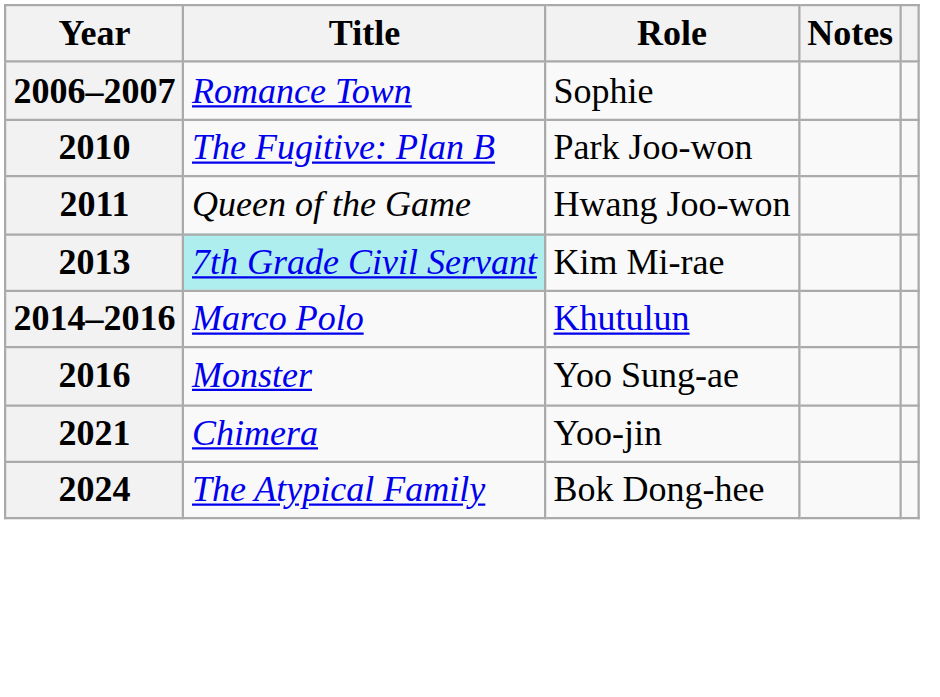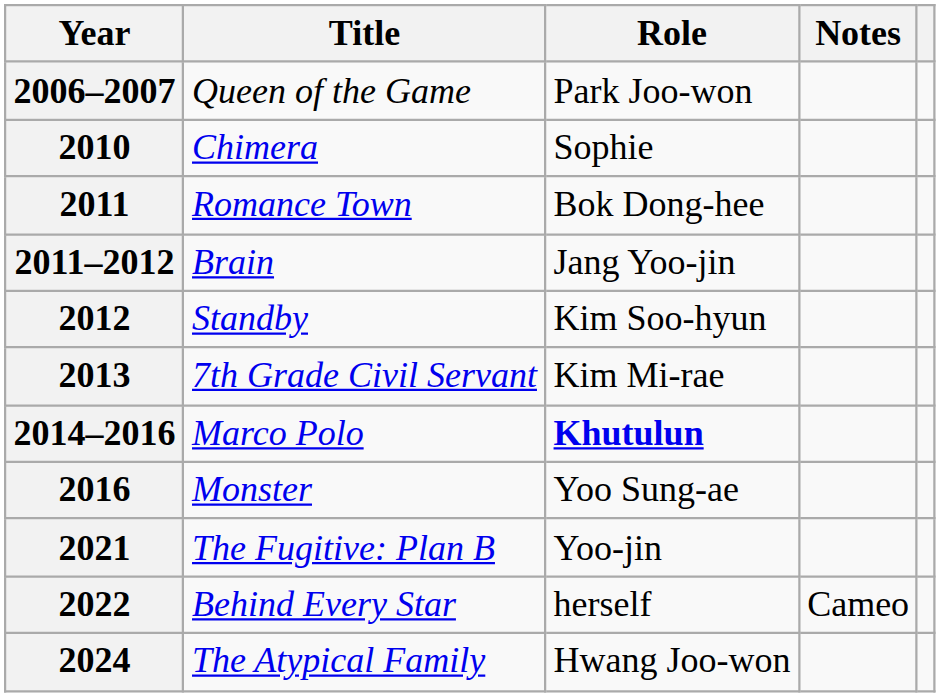2006–2007 | Title: Romance Town -> Queen of the Game
2006–2007 | Role: Sophie -> Park Joo-won
2010 | Title: The Fugitive: Plan B -> Chimera
2010 | Role: Park Joo-won -> Sophie
2011 | Title: Queen of the Game -> Romance Town
2011 | Role: Hwang Joo-won -> Bok Dong-hee
+ row: 2011–2012 | Brain | Jang Yoo-jin
+ row: 2012 | Standby | Kim Soo-hyun
2013 | Title: paleturquoise background -> no background
2014–2016 | Role: normal -> bold
2021 | Title: Chimera -> The Fugitive: Plan B
+ row: 2022 | Behind Every Star | herself | Cameo
2024 | Role: Bok Dong-hee -> Hwang Joo-won
